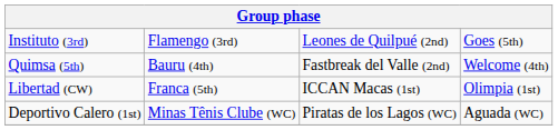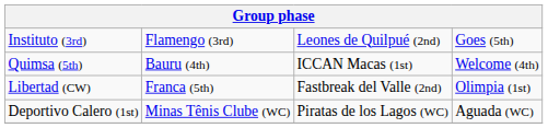Quimsa (5th) | column 3: Fastbreak del Valle (2nd) -> ICCAN Macas (1st)
Libertad (CW) | column 3: ICCAN Macas (1st) -> Fastbreak del Valle (2nd)
